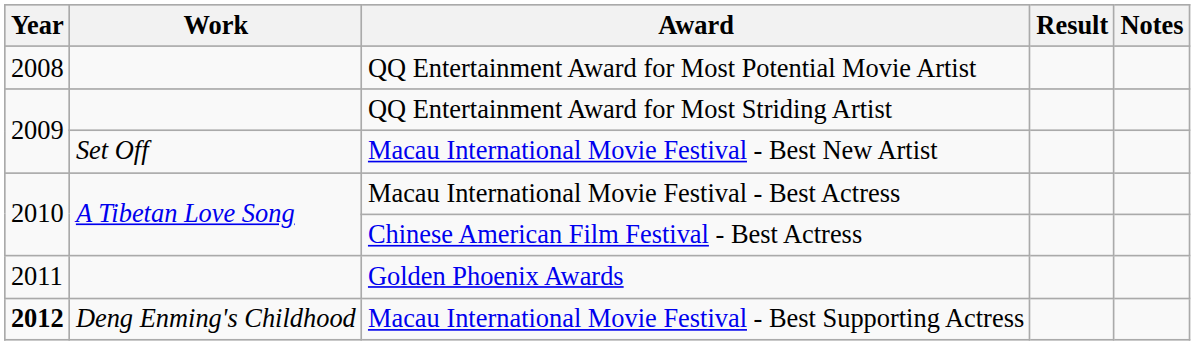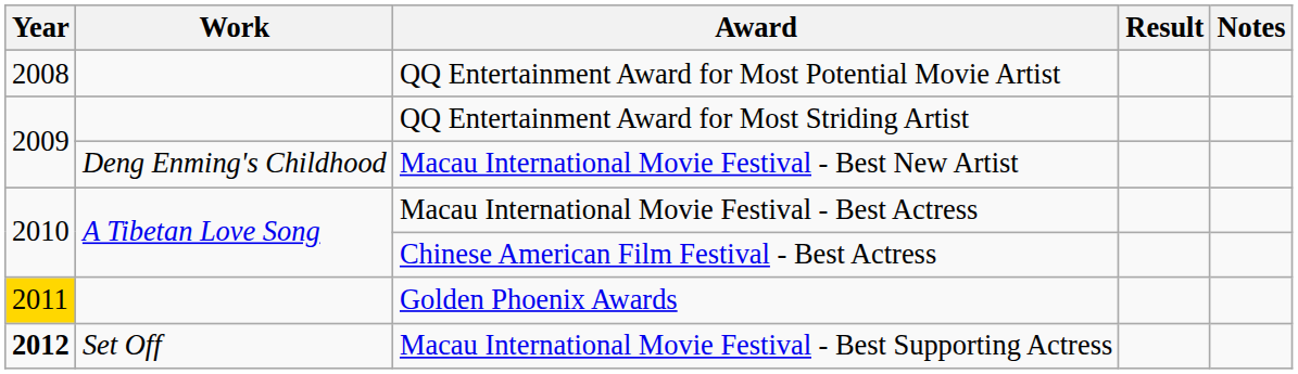Macau International Movie Festival - Best New Artist | Work: Set Off -> Deng Enming's Childhood
Golden Phoenix Awards | Year: no background -> gold background
Macau International Movie Festival - Best Supporting Actress | Work: Deng Enming's Childhood -> Set Off
